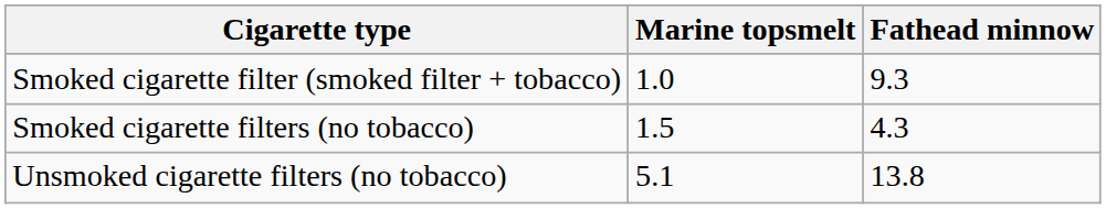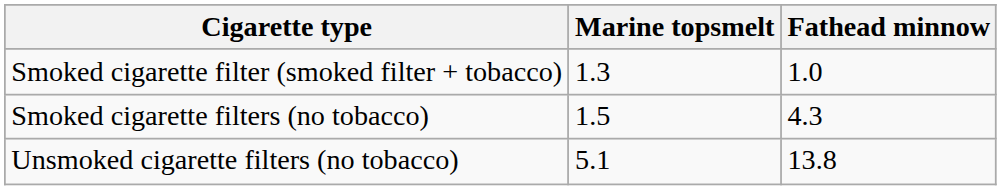Smoked cigarette filter (smoked filter + tobacco) | Marine topsmelt: 1.0 -> 1.3
Smoked cigarette filter (smoked filter + tobacco) | Fathead minnow: 9.3 -> 1.0
